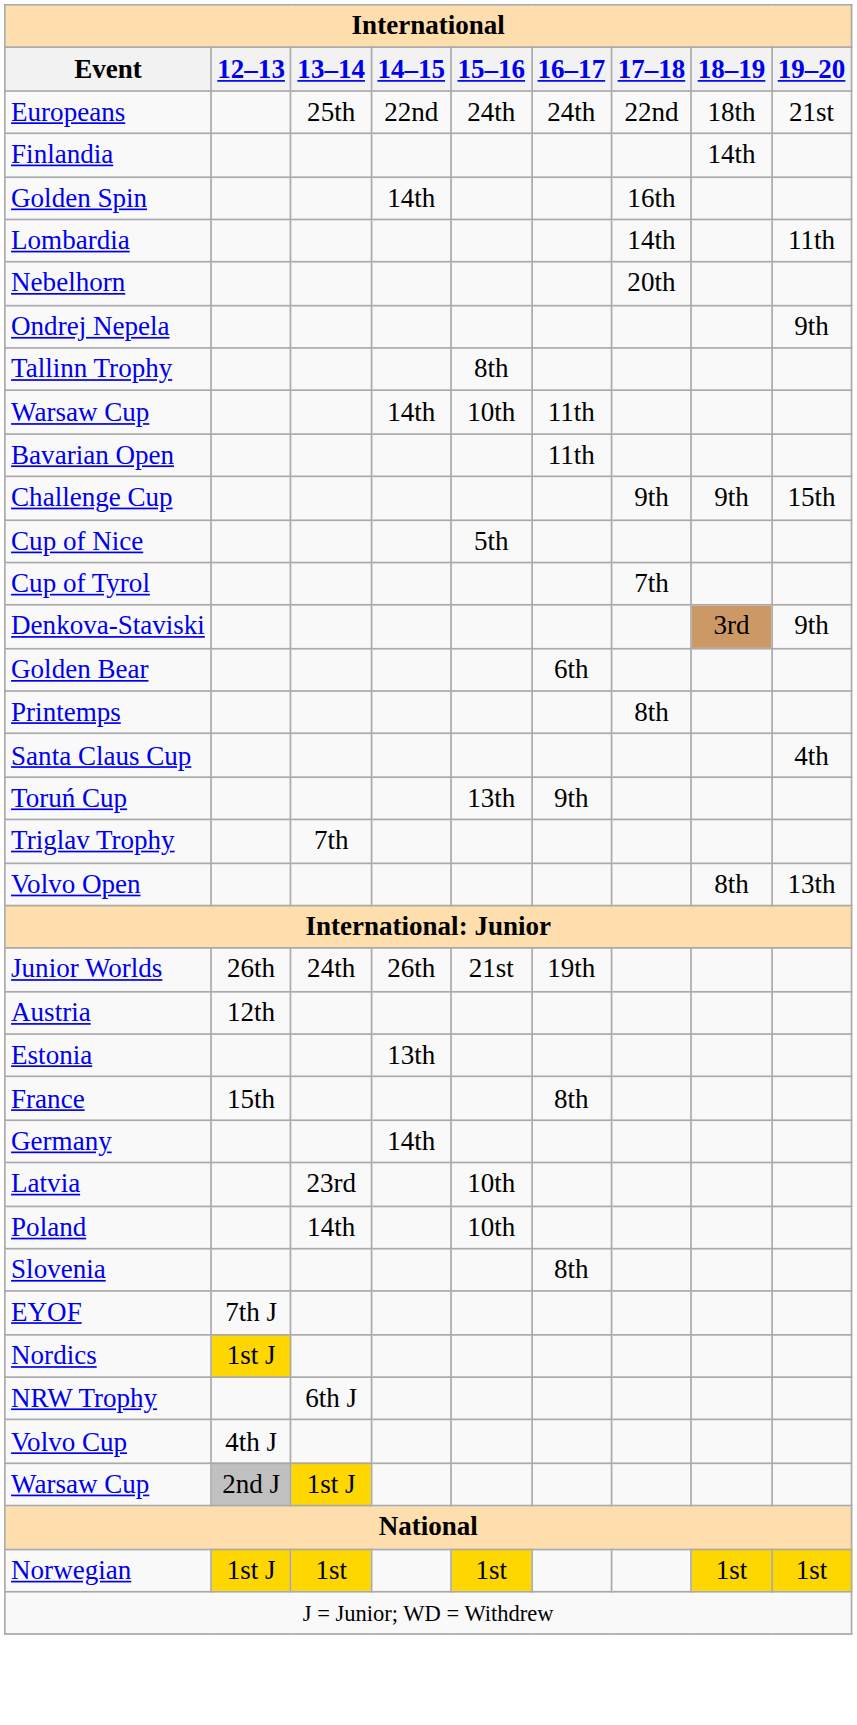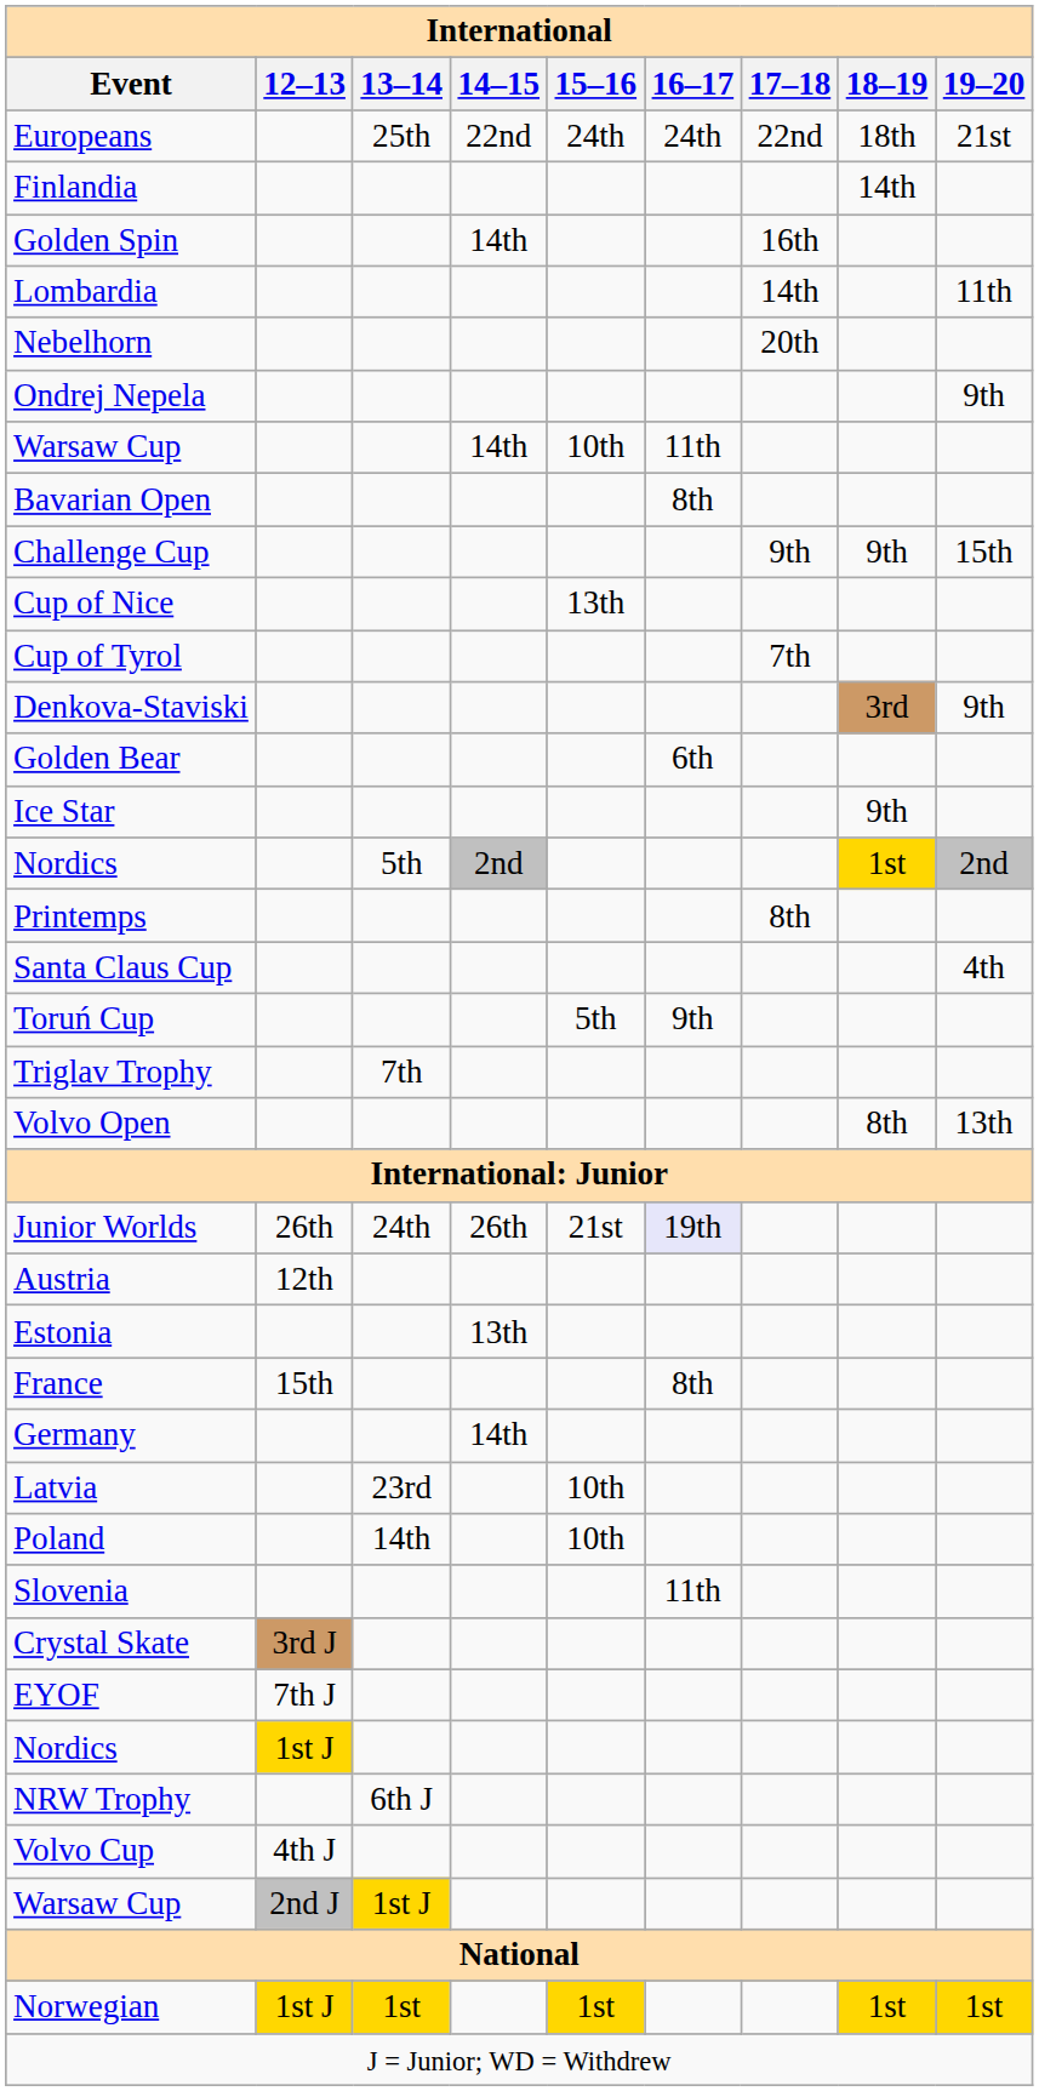- row: Tallinn Trophy | 8th
Bavarian Open | 16–17: 11th -> 8th
Cup of Nice | 15–16: 5th -> 13th
+ row: Ice Star | 9th
+ row: Nordics | 5th | 2nd | 1st | 2nd
Toruń Cup | 15–16: 13th -> 5th
Junior Worlds | 16–17: no background -> lavender background
Slovenia | 16–17: 8th -> 11th
+ row: Crystal Skate | 3rd J
